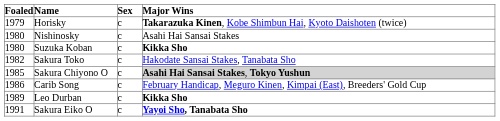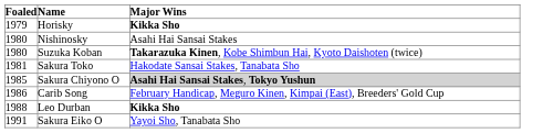- column: Sex | c | c | c | c | c | c | c | c
Horisky | Major Wins: Takarazuka Kinen, Kobe Shimbun Hai, Kyoto Daishoten (twice) -> Kikka Sho
Suzuka Koban | Major Wins: Kikka Sho -> Takarazuka Kinen, Kobe Shimbun Hai, Kyoto Daishoten (twice)
Sakura Toko | Foaled: 1982 -> 1981
Leo Durban | Foaled: 1989 -> 1988
Sakura Eiko O | Major Wins: bold -> normal
